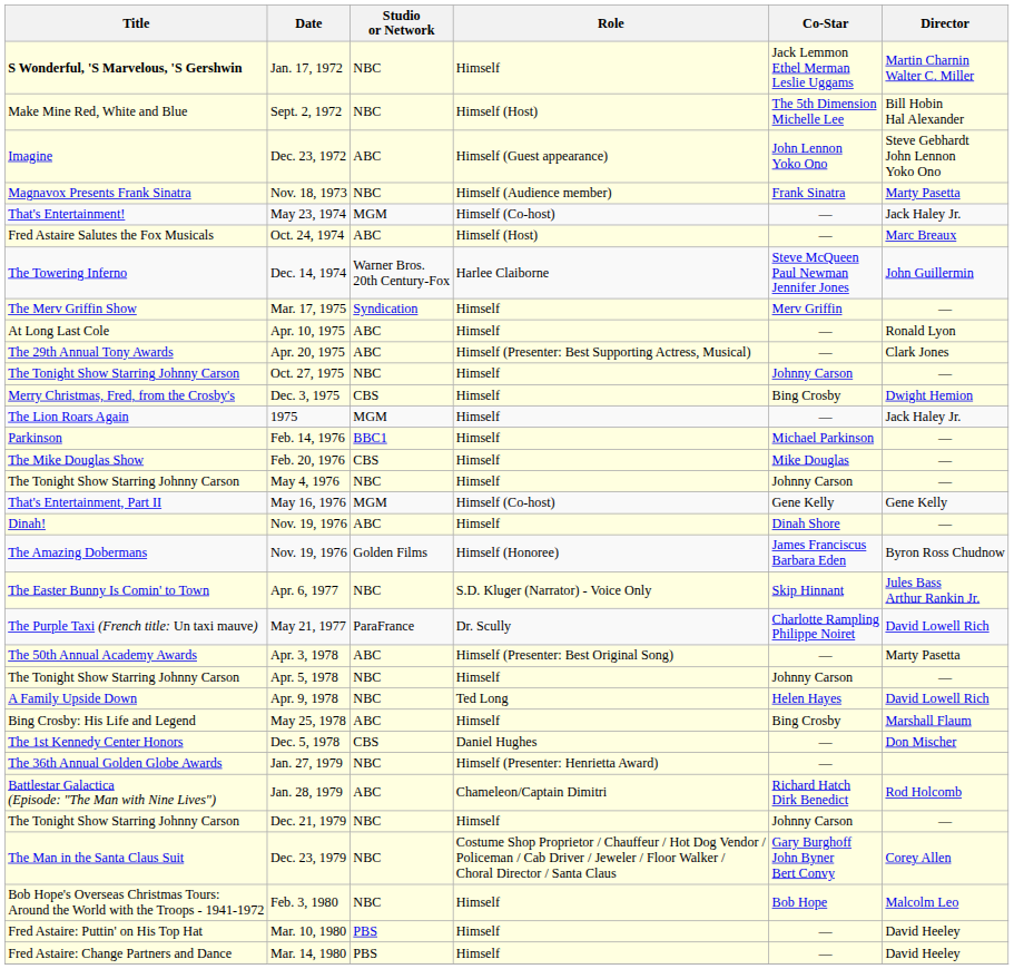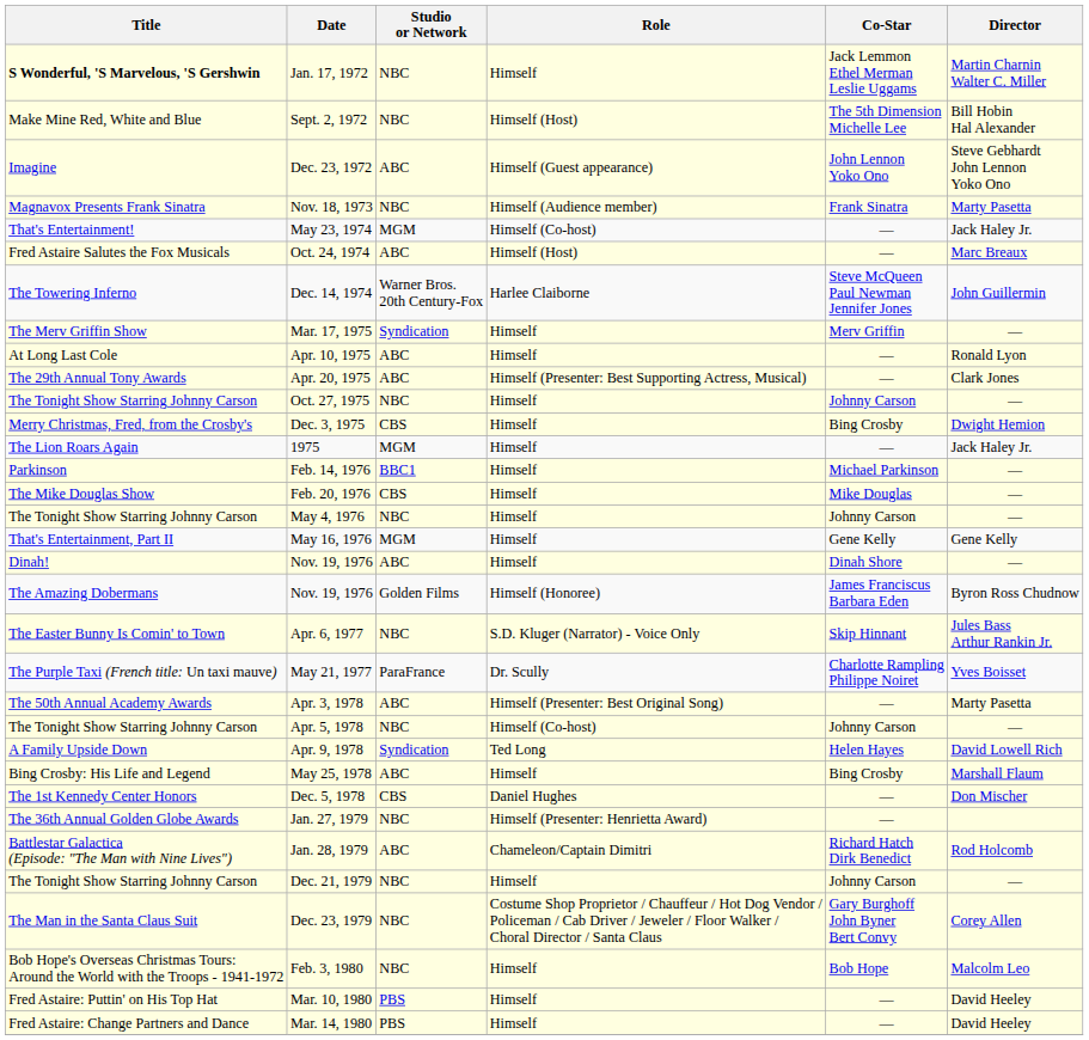May 16, 1976 | Role: Himself (Co-host) -> Himself
May 21, 1977 | Director: David Lowell Rich -> Yves Boisset
Apr. 5, 1978 | Role: Himself -> Himself (Co-host)
Apr. 9, 1978 | Studio or Network: NBC -> Syndication
